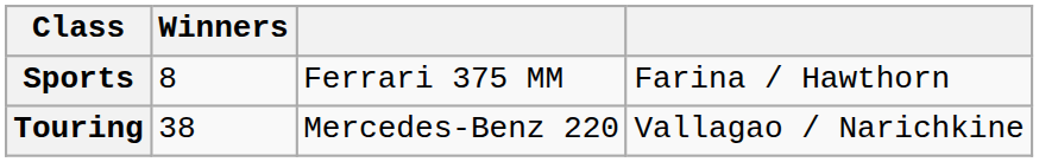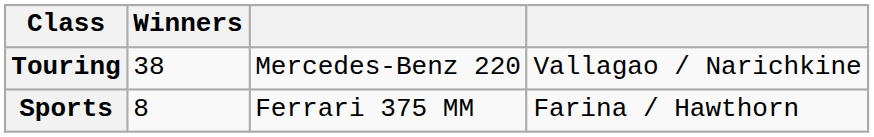rows swapped: Sports <-> Touring
